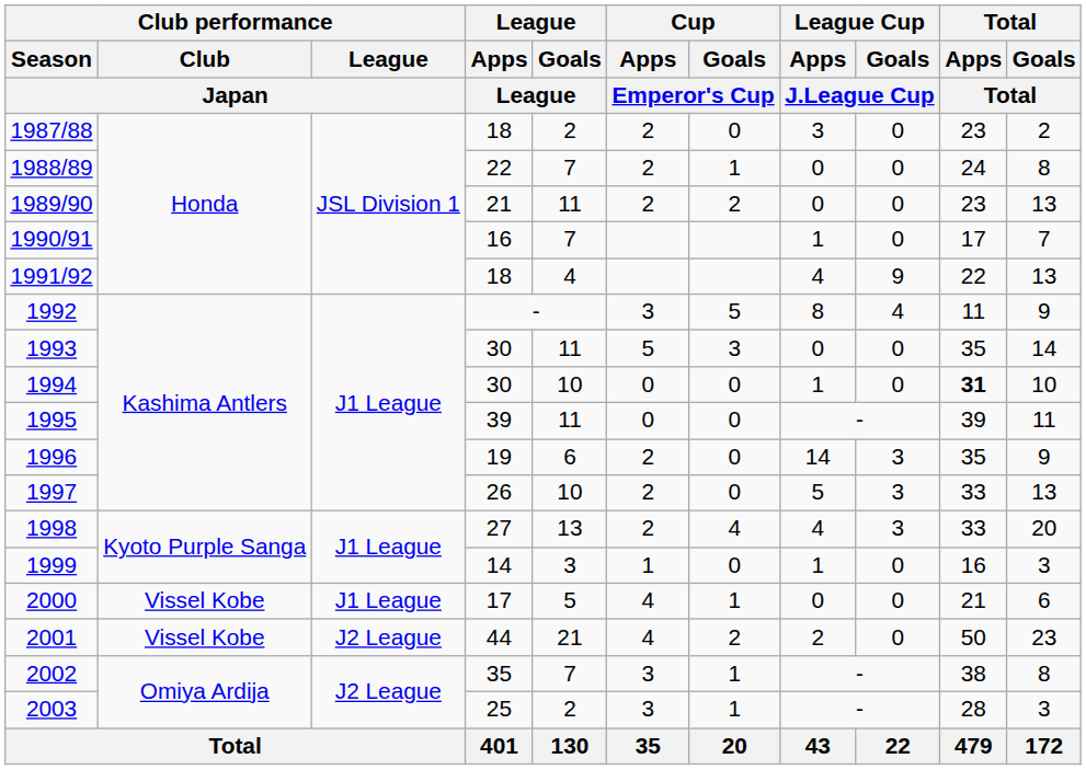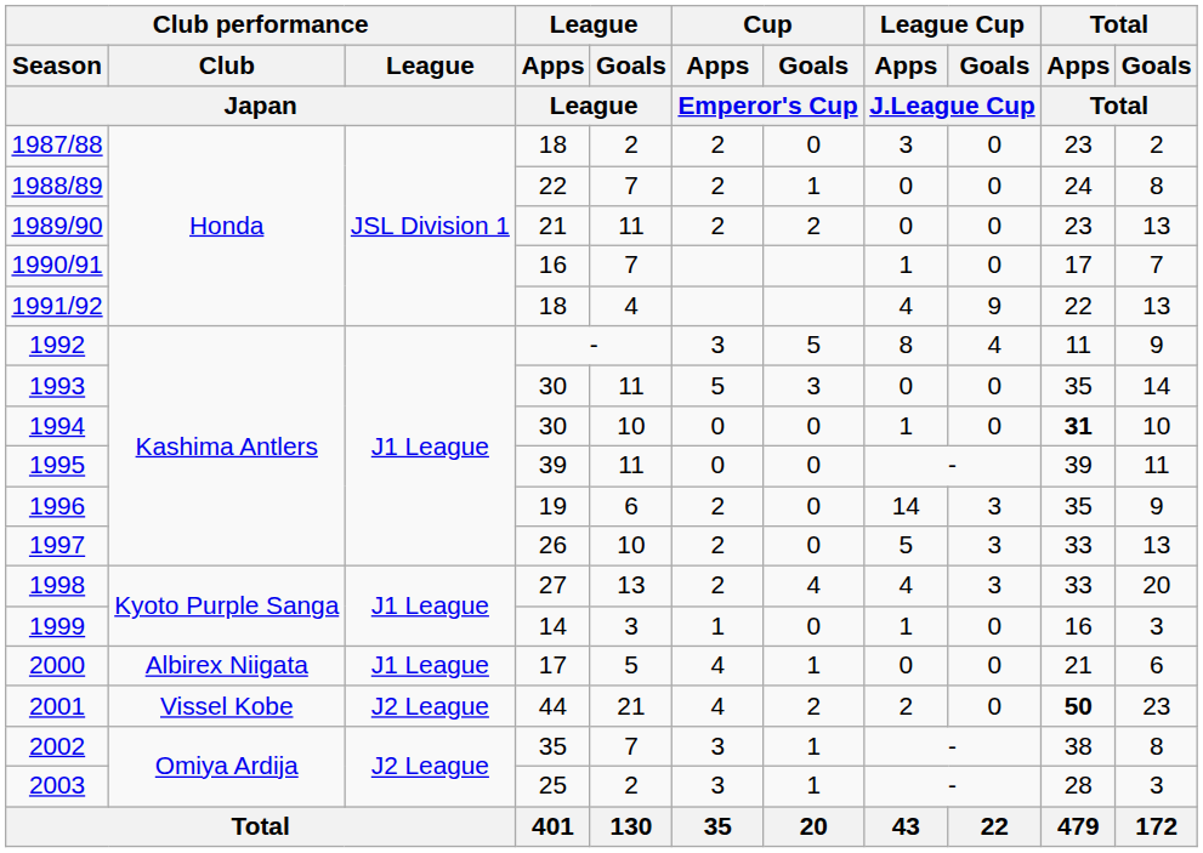2000 | Club performance / Club / Japan: Vissel Kobe -> Albirex Niigata
2001 | Total / Apps / Total: normal -> bold
